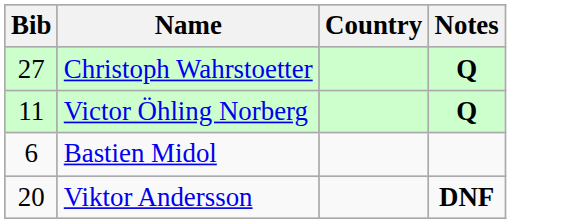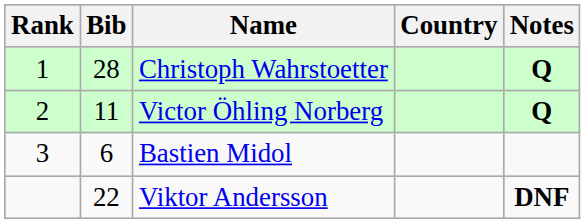+ column: Rank | 1 | 2 | 3
Christoph Wahrstoetter | Bib: 27 -> 28
Viktor Andersson | Bib: 20 -> 22
